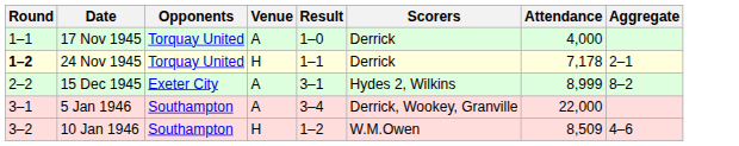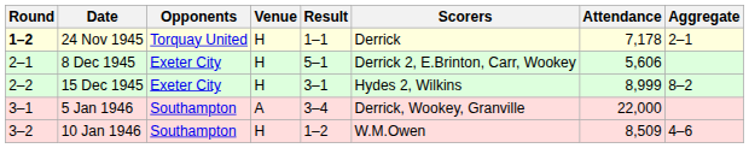- row: 1–1 | 17 Nov 1945 | Torquay United | A | 1–0 | Derrick | 4,000
+ row: 2–1 | 8 Dec 1945 | Exeter City | H | 5–1 | Derrick 2, E.Brinton, Carr, Wookey | 5,606
15 Dec 1945 | Venue: A -> H
